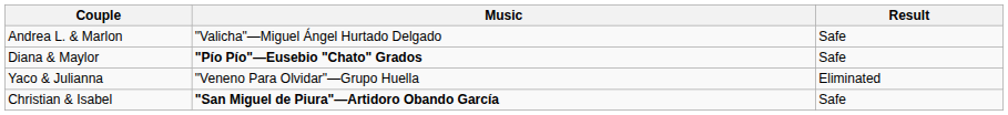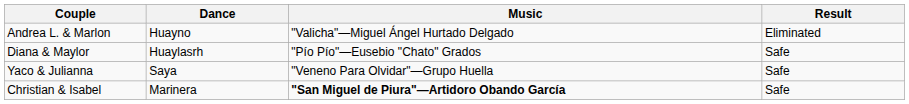+ column: Dance | Huayno | Huaylasrh | Saya | Marinera
Andrea L. & Marlon | Result: Safe -> Eliminated
Diana & Maylor | Music: bold -> normal
Yaco & Julianna | Result: Eliminated -> Safe
